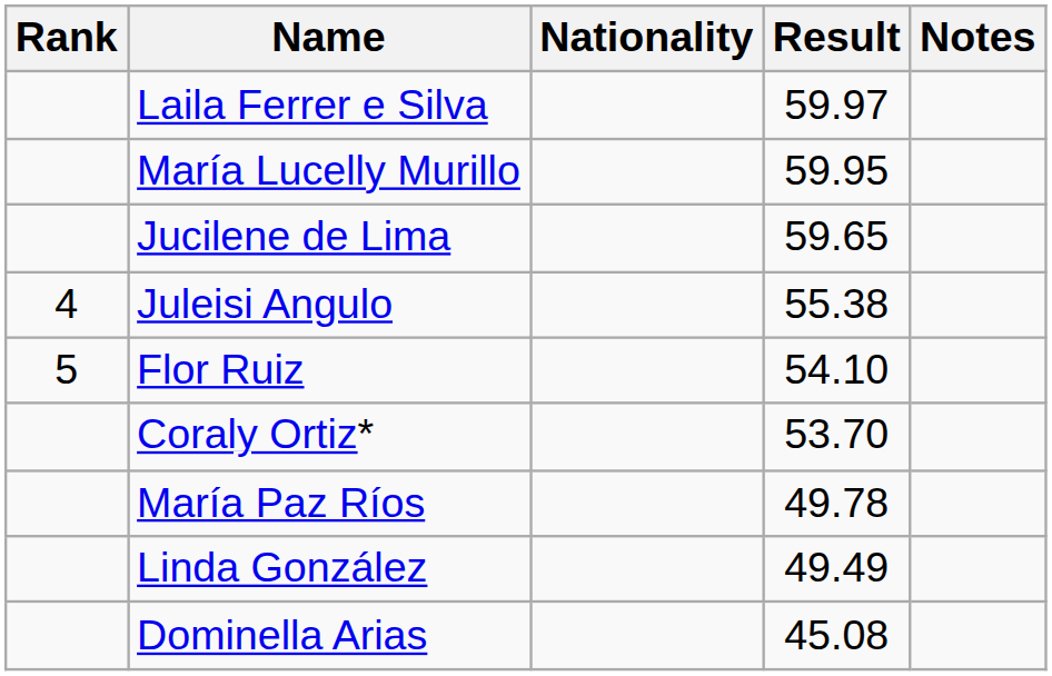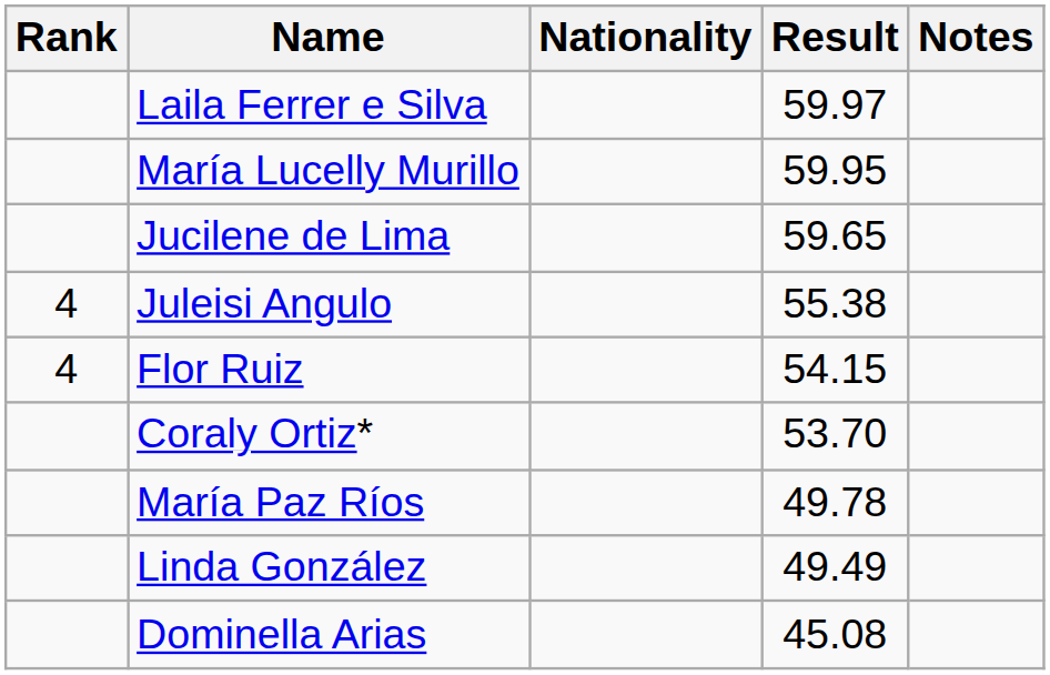Flor Ruiz | Rank: 5 -> 4
Flor Ruiz | Result: 54.10 -> 54.15
